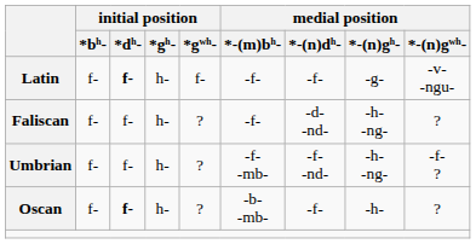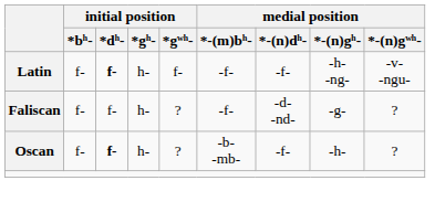Latin | medial position / *-(n)gʰ-: -g- -> -h- -ng-
Faliscan | medial position / *-(n)gʰ-: -h- -ng- -> -g-
- row: Umbrian | f- | f- | h- | ? | -f- -mb- | -f- -nd- | -h- -ng- | -f- ?
